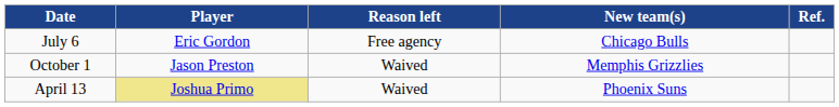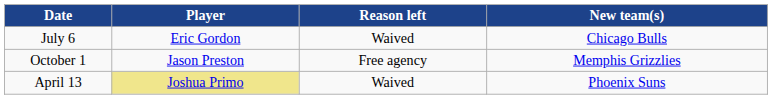- column: Ref.
July 6 | Reason left: Free agency -> Waived
October 1 | Reason left: Waived -> Free agency
